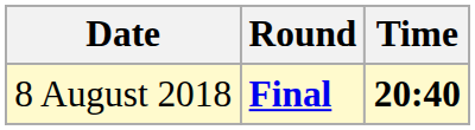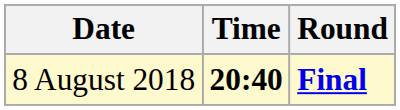columns swapped: Time <-> Round
